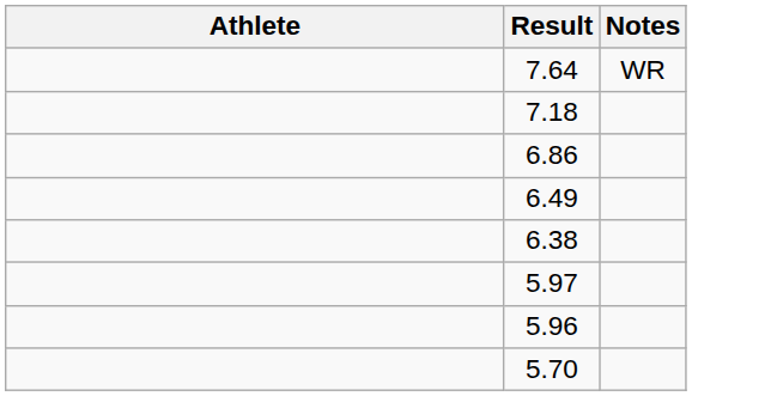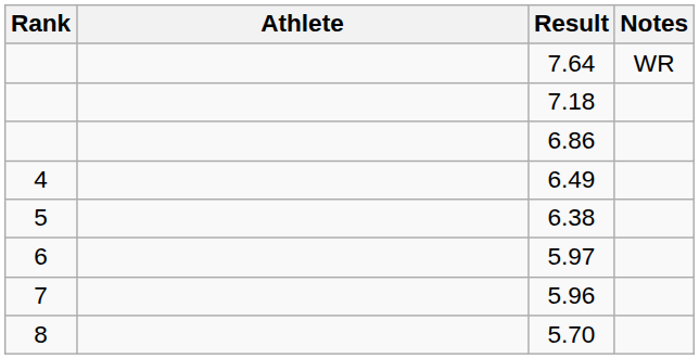+ column: Rank | 4 | 5 | 6 | 7 | 8
